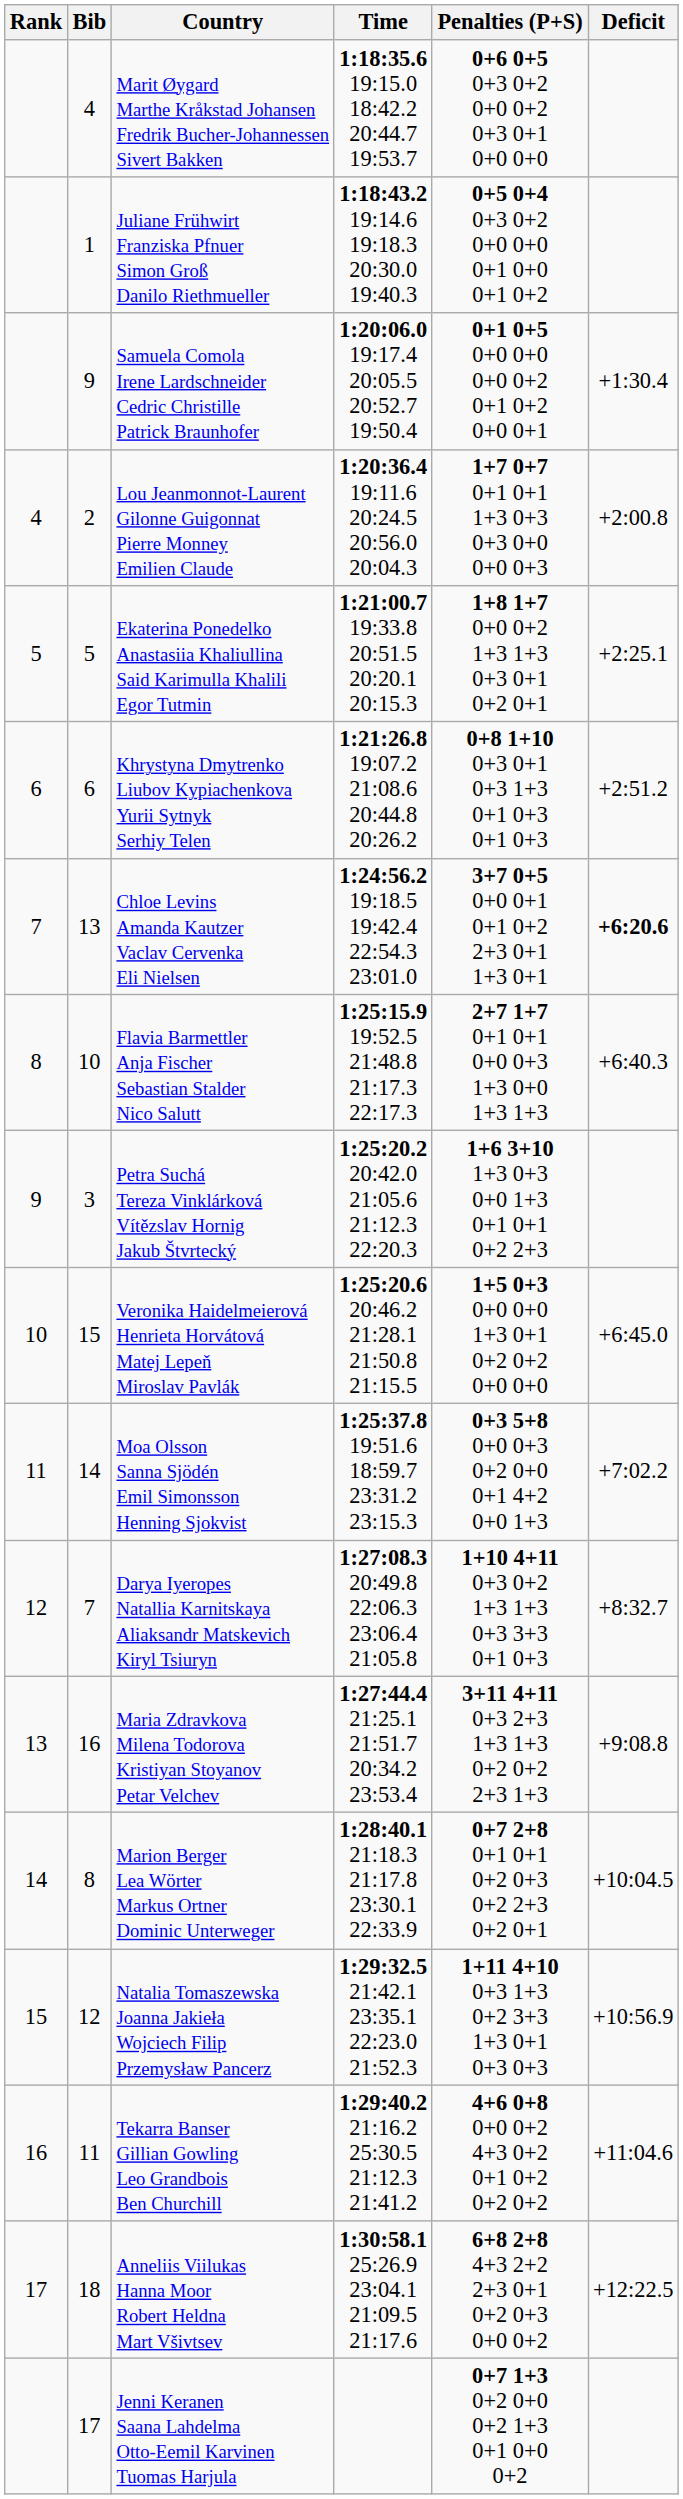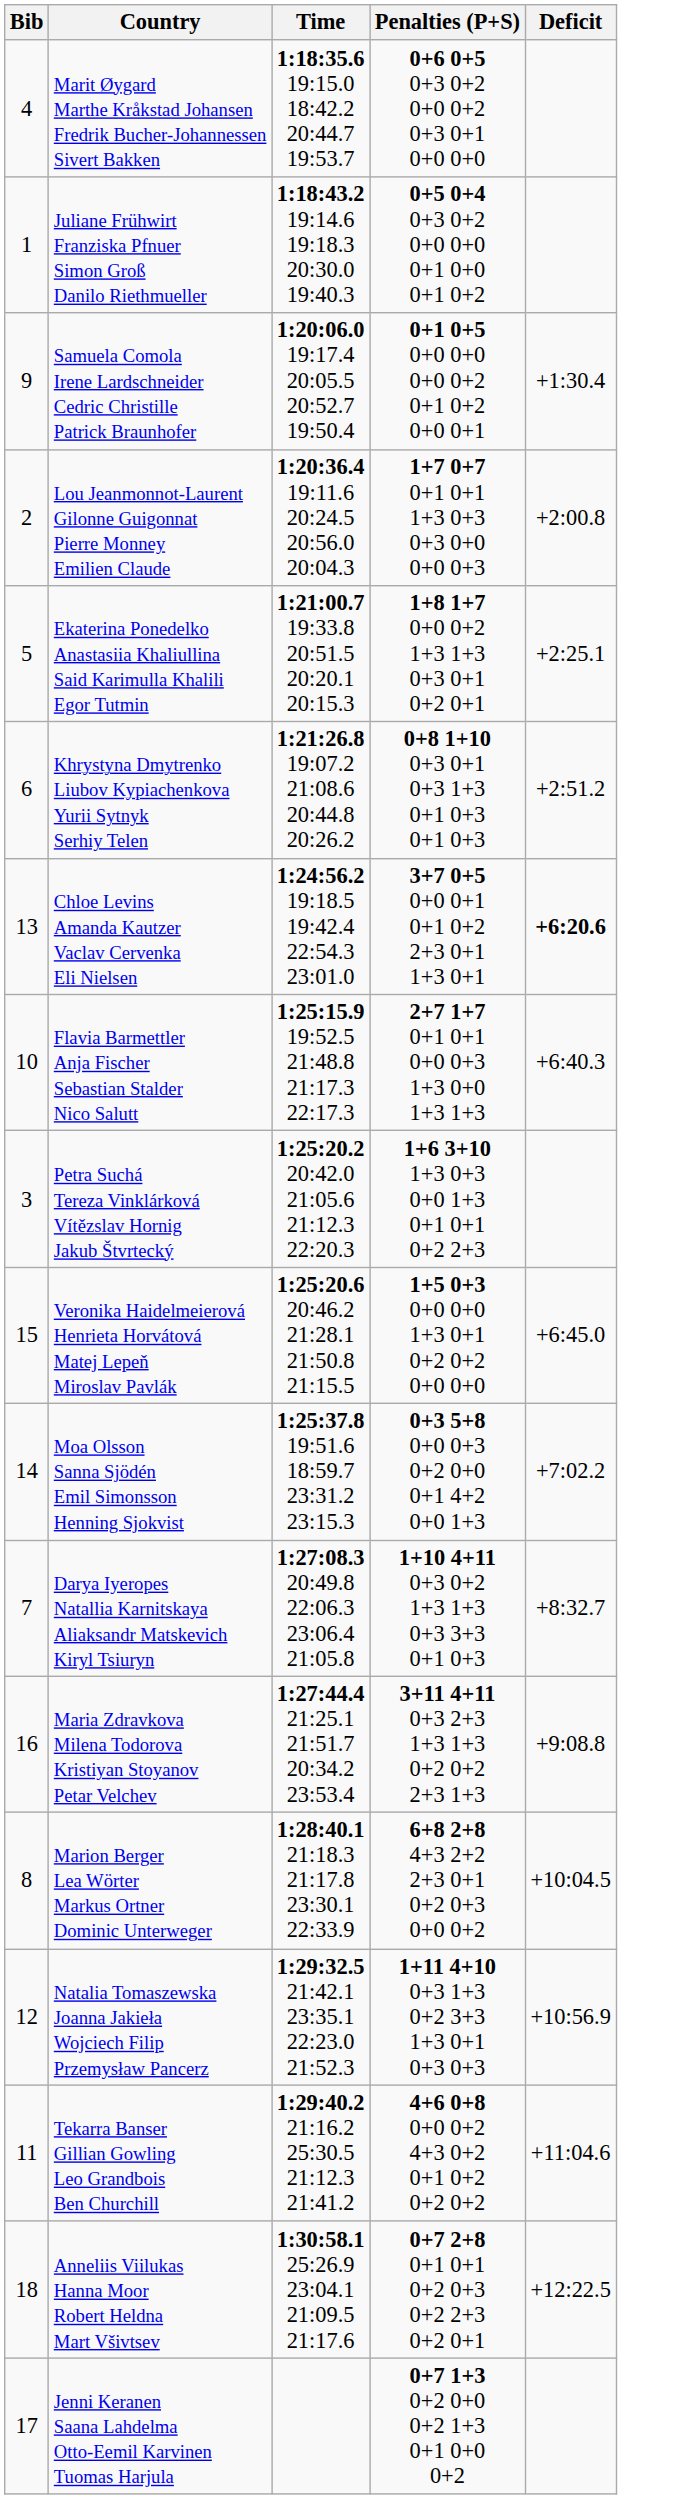- column: Rank | 4 | 5 | 6 | 7 | 8 | 9 | 10 | 11 | 12 | 13 | 14 | 15 | 16 | 17
Marion Berger Lea Wörter Markus Ortner Dominic Unterweger | Penalties (P+S): 0+7 2+8 0+1 0+1 0+2 0+3 0+2 2+3 0+2 0+1 -> 6+8 2+8 4+3 2+2 2+3 0+1 0+2 0+3 0+0 0+2
Anneliis Viilukas Hanna Moor Robert Heldna Mart Všivtsev | Penalties (P+S): 6+8 2+8 4+3 2+2 2+3 0+1 0+2 0+3 0+0 0+2 -> 0+7 2+8 0+1 0+1 0+2 0+3 0+2 2+3 0+2 0+1
